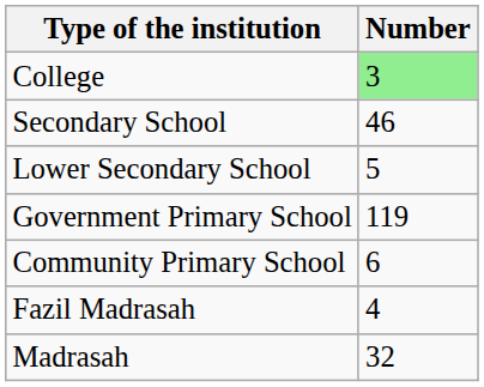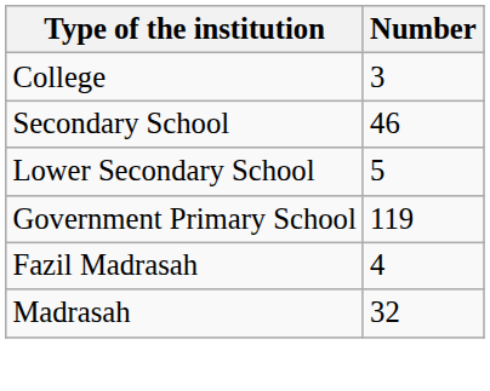College | Number: lightgreen background -> no background
- row: Community Primary School | 6
